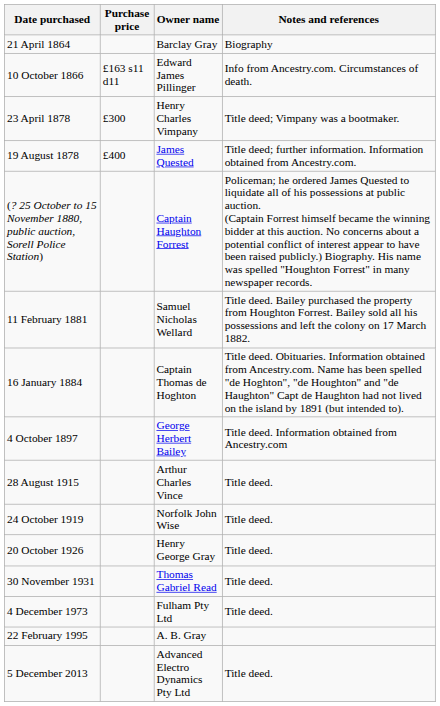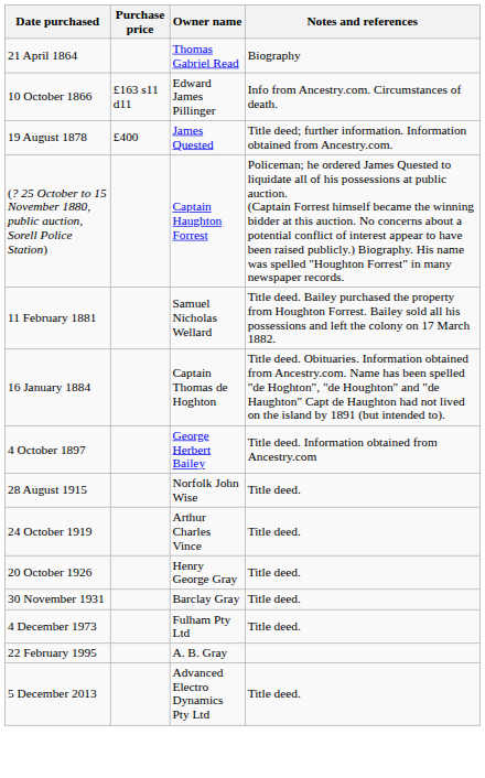21 April 1864 | Owner name: Barclay Gray -> Thomas Gabriel Read
- row: 23 April 1878 | £300 | Henry Charles Vimpany | Title deed; Vimpany was a bootmaker.
28 August 1915 | Owner name: Arthur Charles Vince -> Norfolk John Wise
24 October 1919 | Owner name: Norfolk John Wise -> Arthur Charles Vince
30 November 1931 | Owner name: Thomas Gabriel Read -> Barclay Gray
